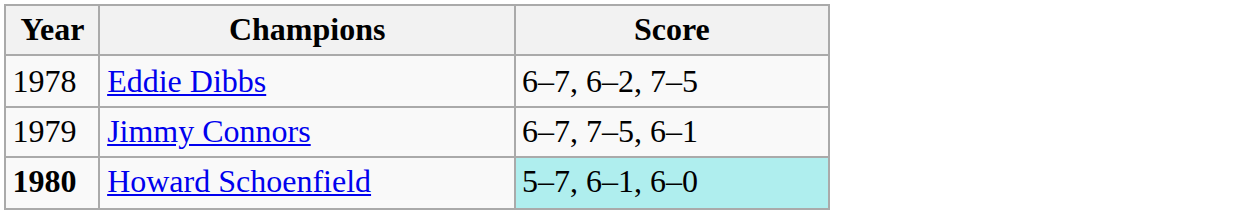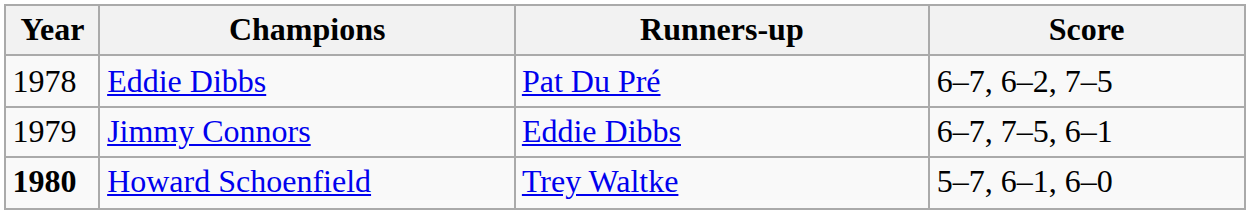+ column: Runners-up | Pat Du Pré | Eddie Dibbs | Trey Waltke
Howard Schoenfield | Score: paleturquoise background -> no background
